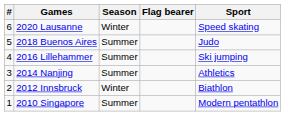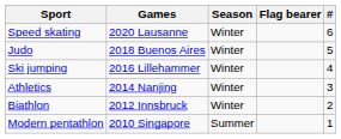columns swapped: # <-> Sport
2018 Buenos Aires | Season: Summer -> Winter
2016 Lillehammer | Season: Summer -> Winter
2014 Nanjing | Season: Summer -> Winter
